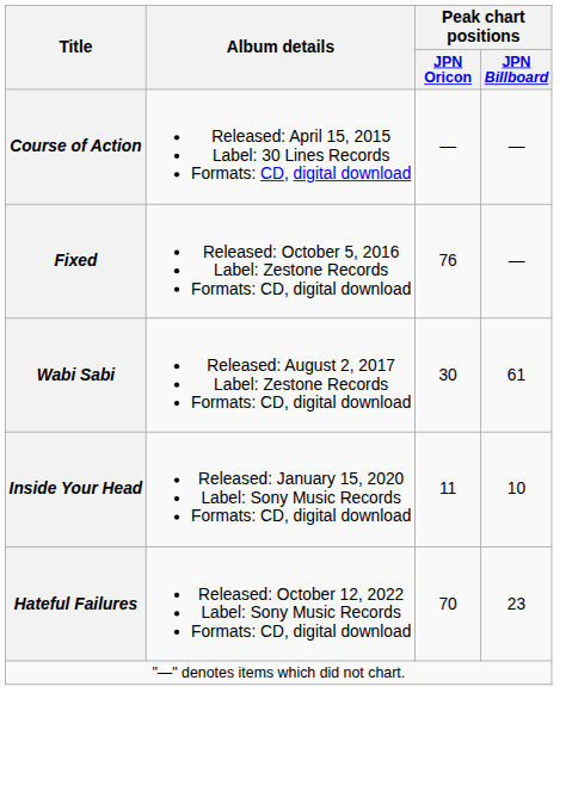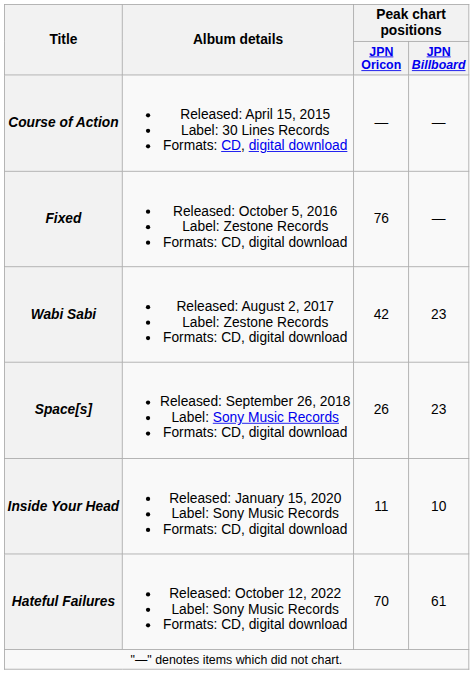Wabi Sabi | Peak chart positions / JPN Oricon: 30 -> 42
Wabi Sabi | Peak chart positions / JPN Billboard: 61 -> 23
+ row: Space[s] | Released: September 26, 2018 Label: Sony Music Records Formats: CD, digital download | 26 | 23
Hateful Failures | Peak chart positions / JPN Billboard: 23 -> 61
